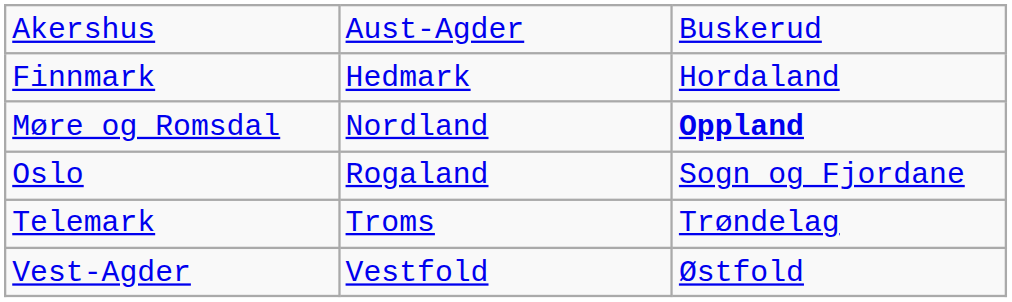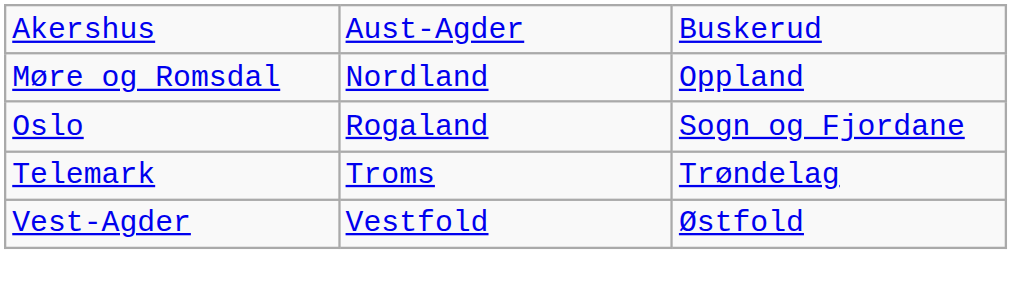- row: Finnmark | Hedmark | Hordaland
Møre og Romsdal | column 3: bold -> normal
